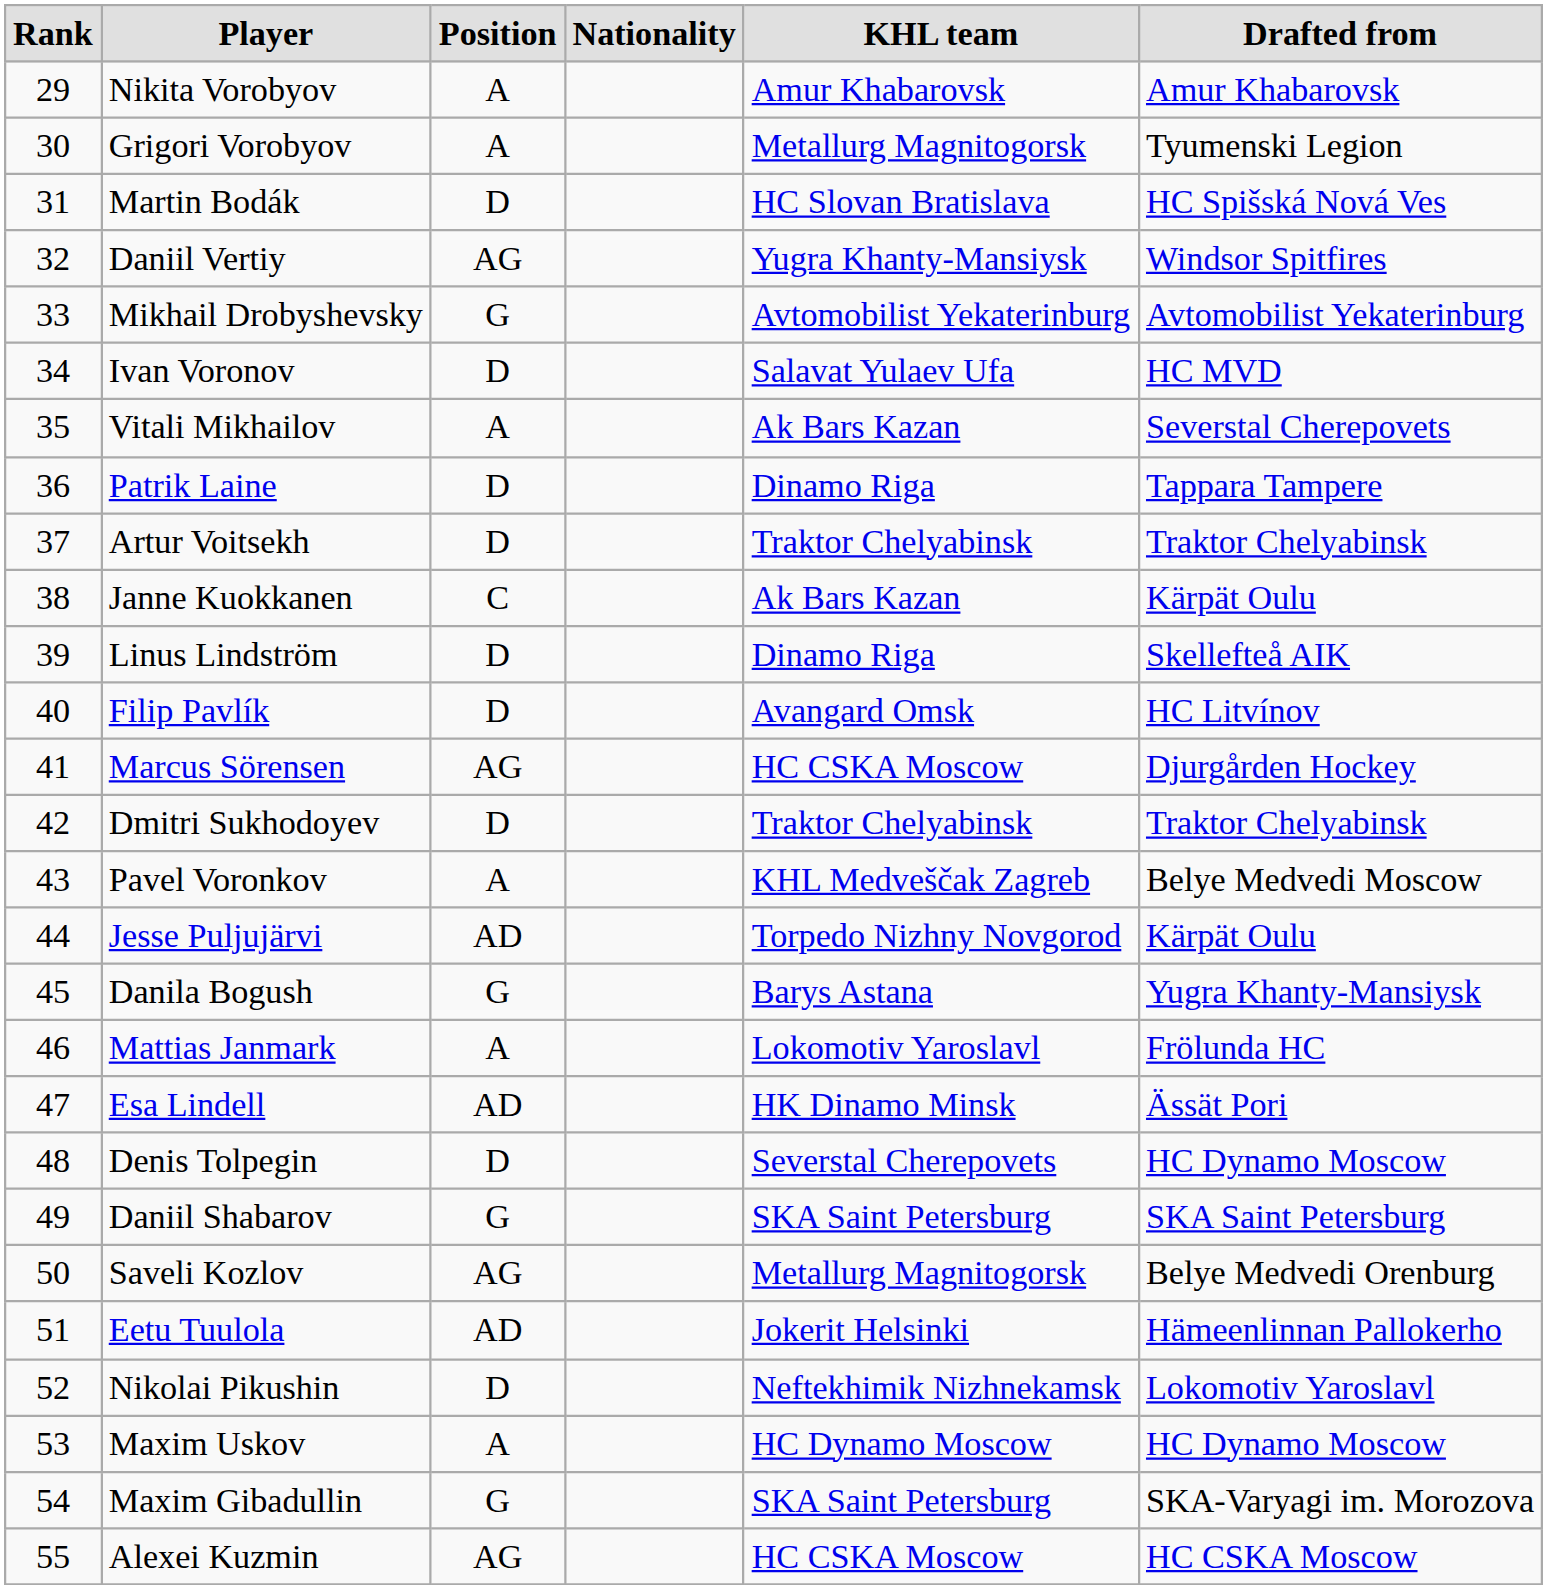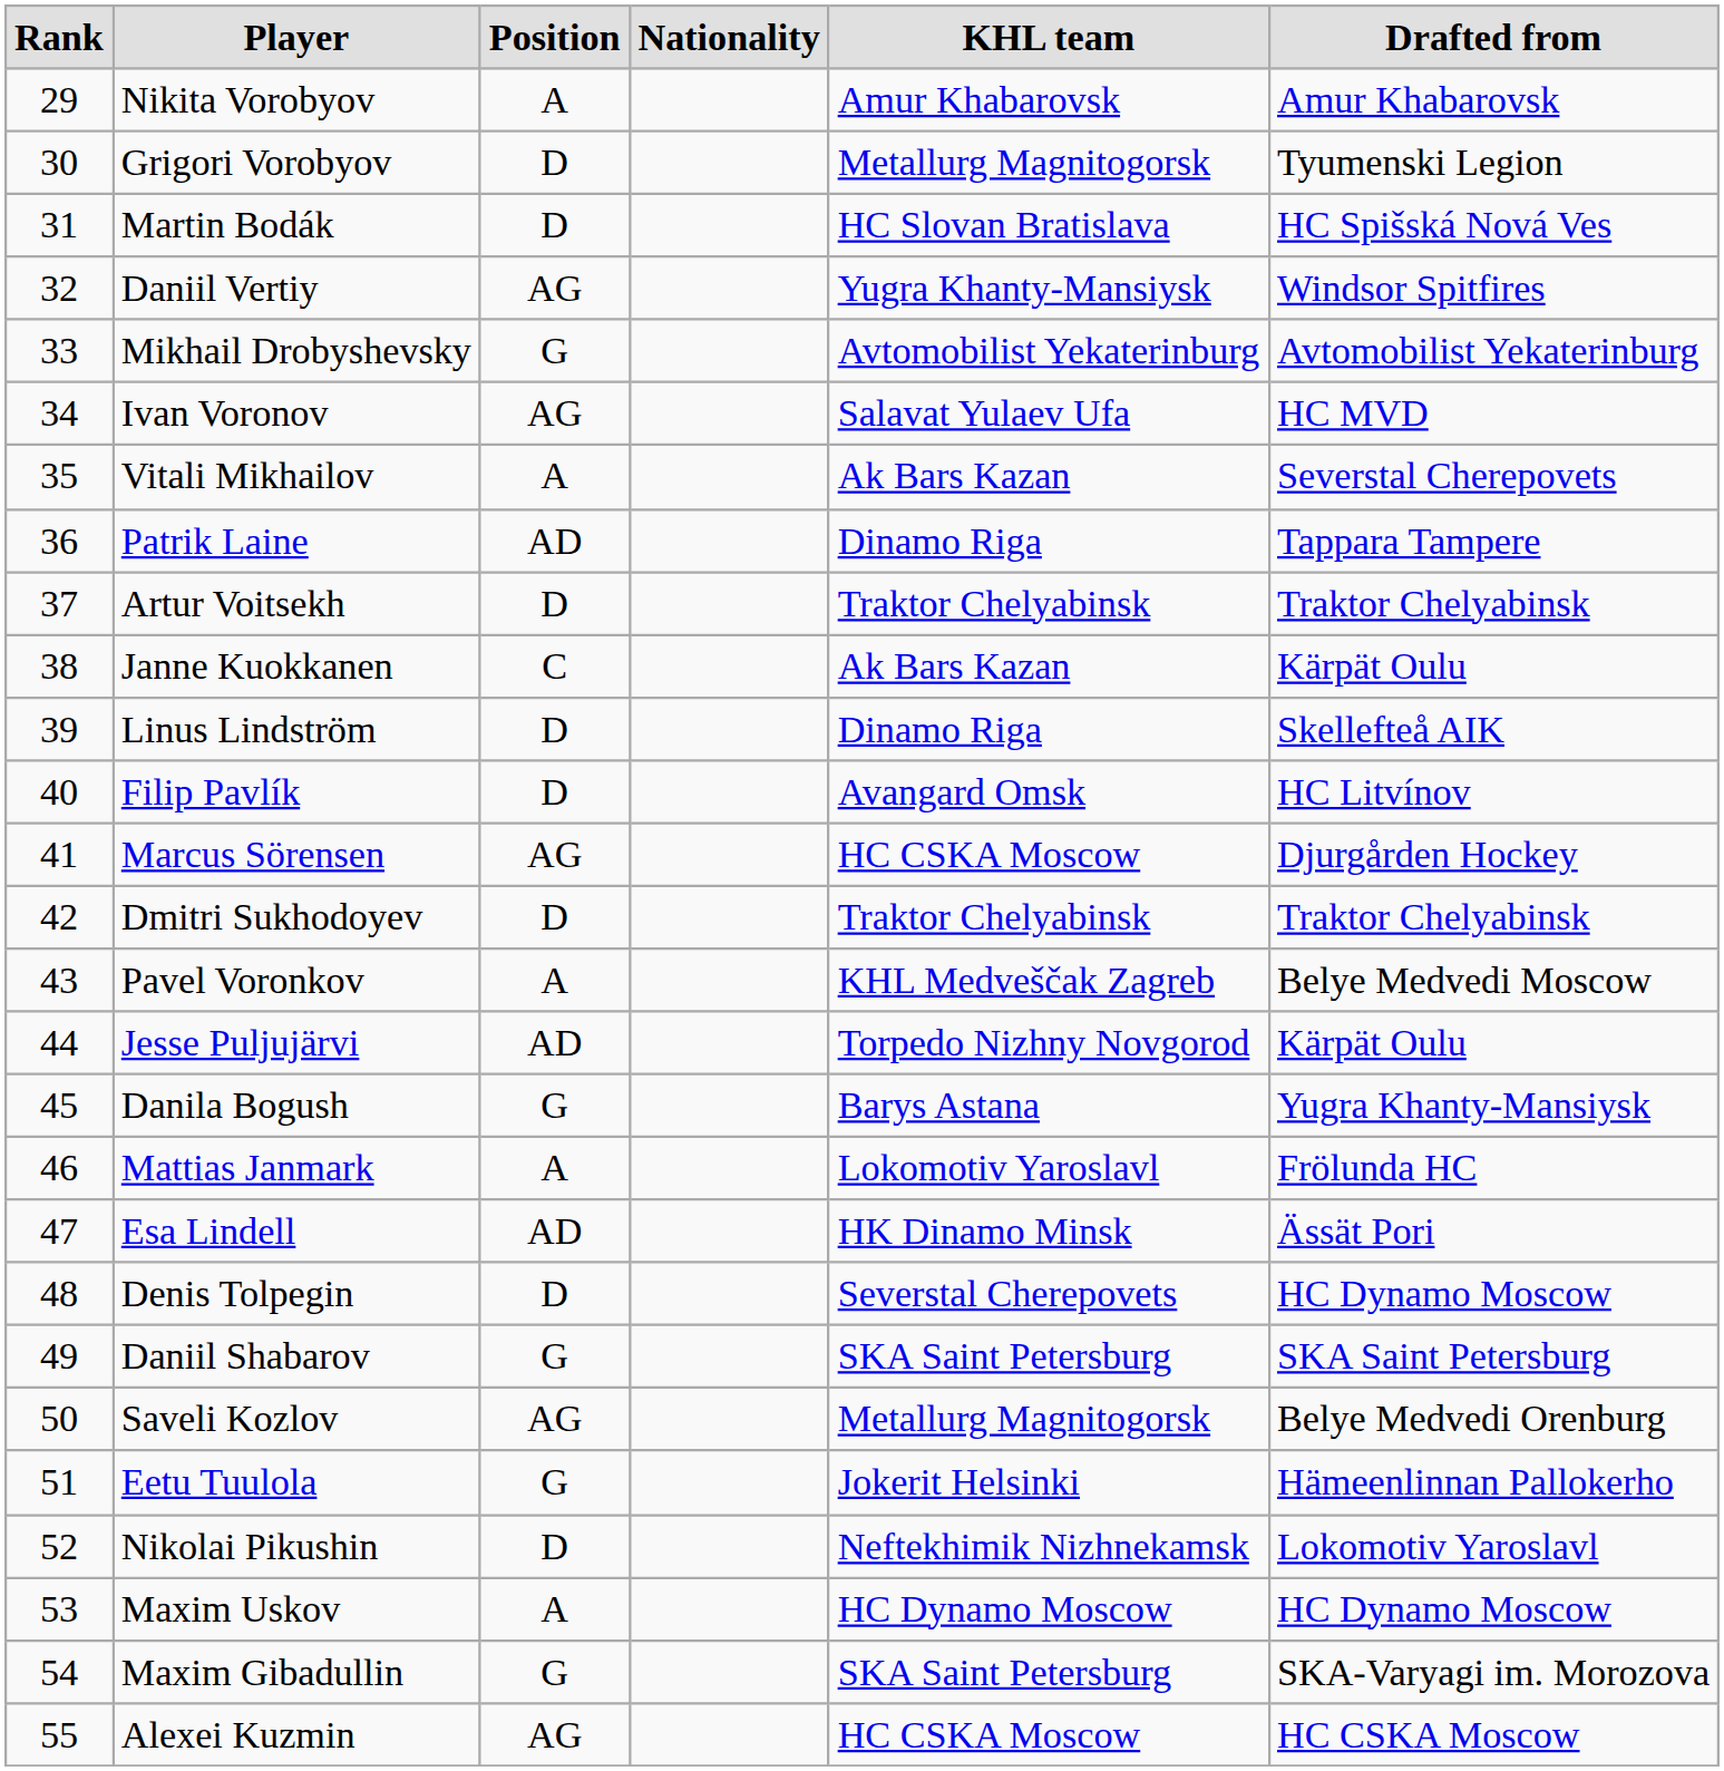Grigori Vorobyov | Position: A -> D
Ivan Voronov | Position: D -> AG
Patrik Laine | Position: D -> AD
Eetu Tuulola | Position: AD -> G
